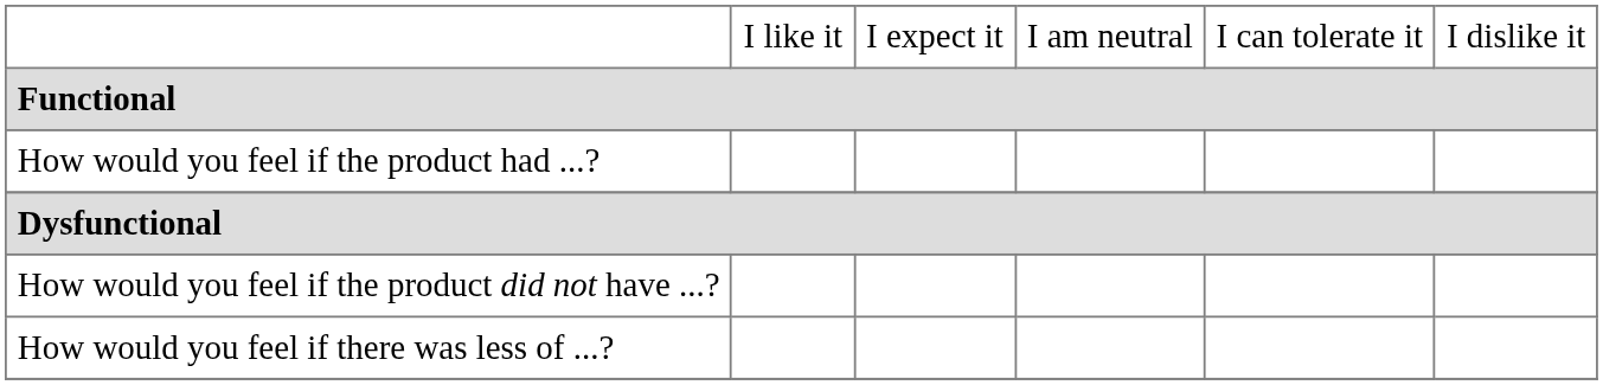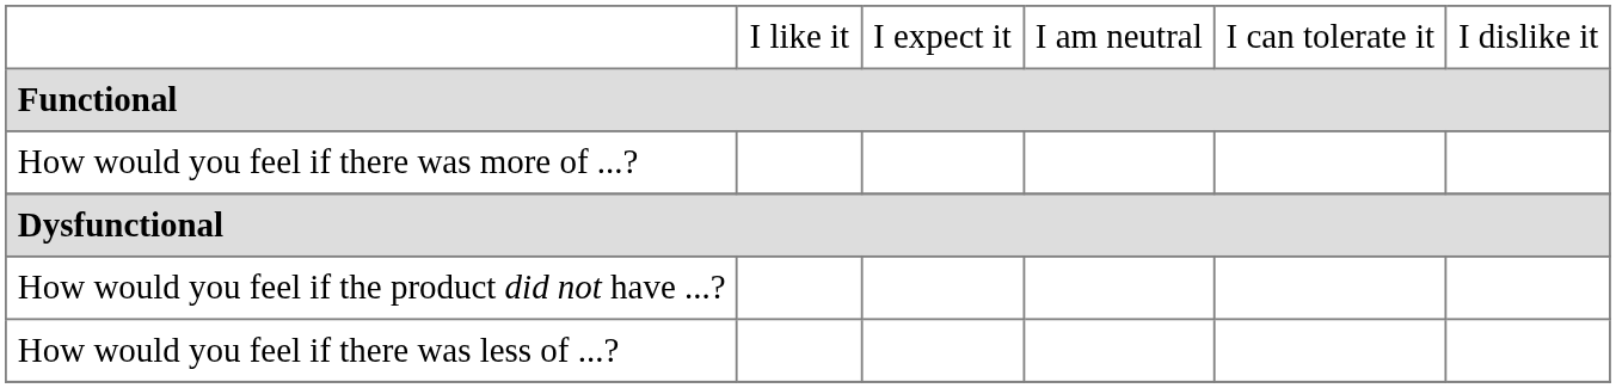- row: How would you feel if the product had ...?
+ row: How would you feel if there was more of ...?
